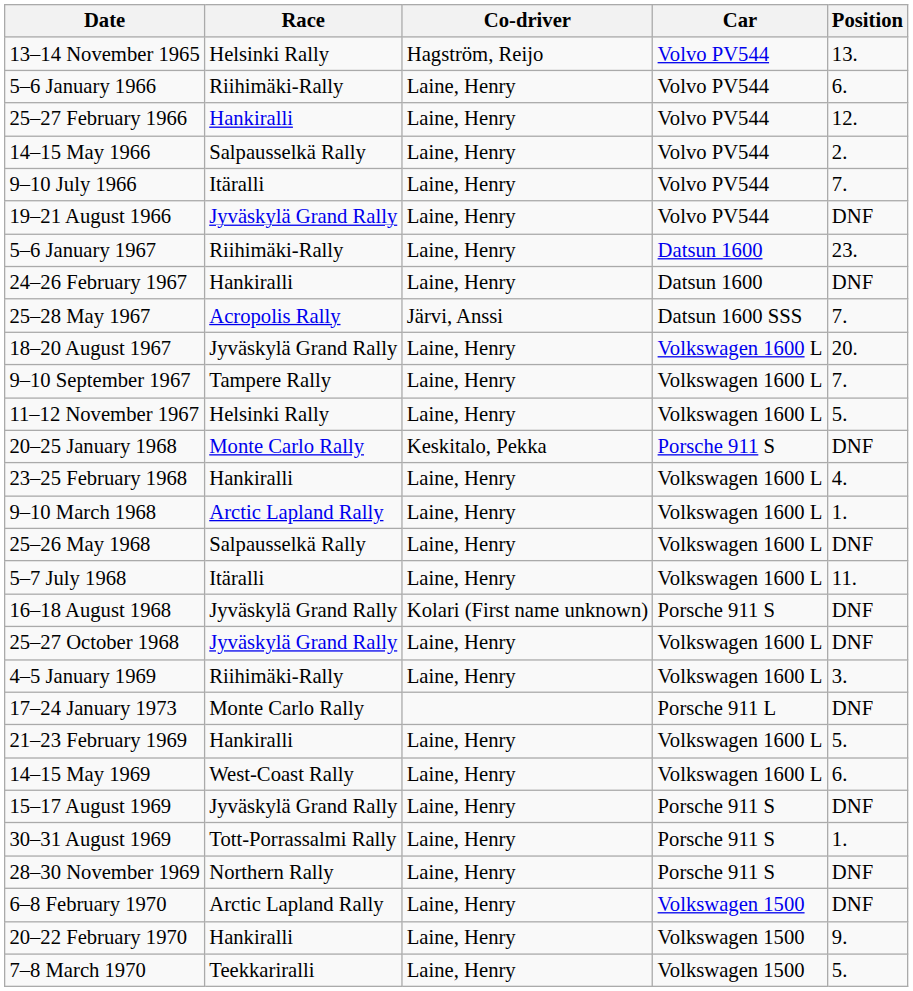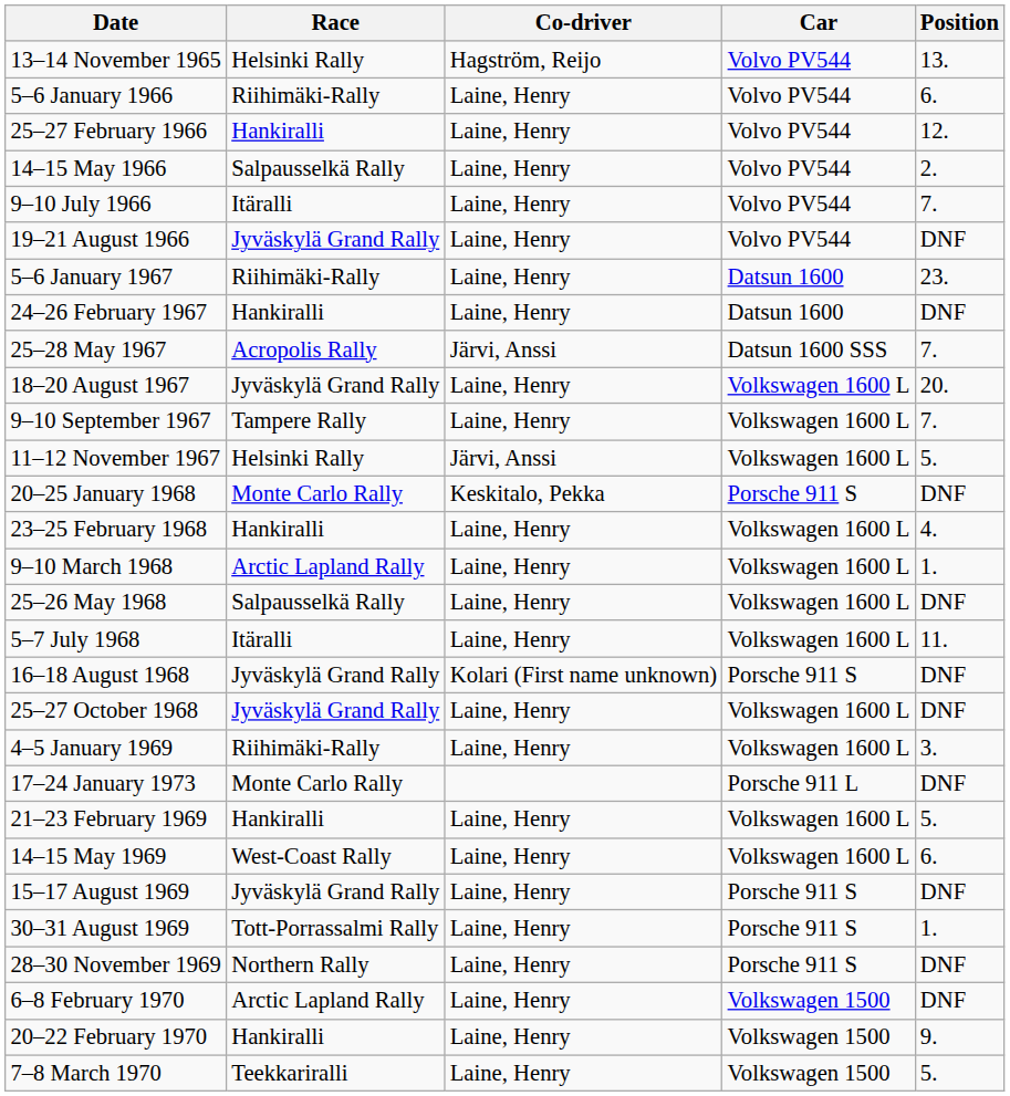11–12 November 1967 | Co-driver: Laine, Henry -> Järvi, Anssi
